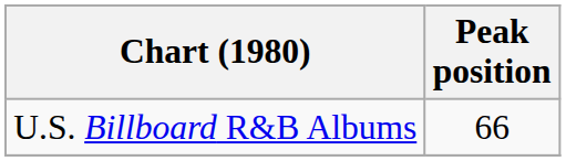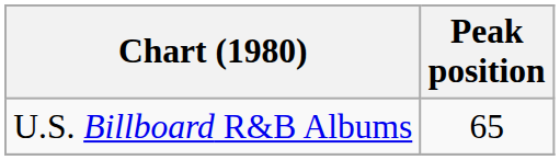U.S. Billboard R&B Albums | Peak position: 66 -> 65
